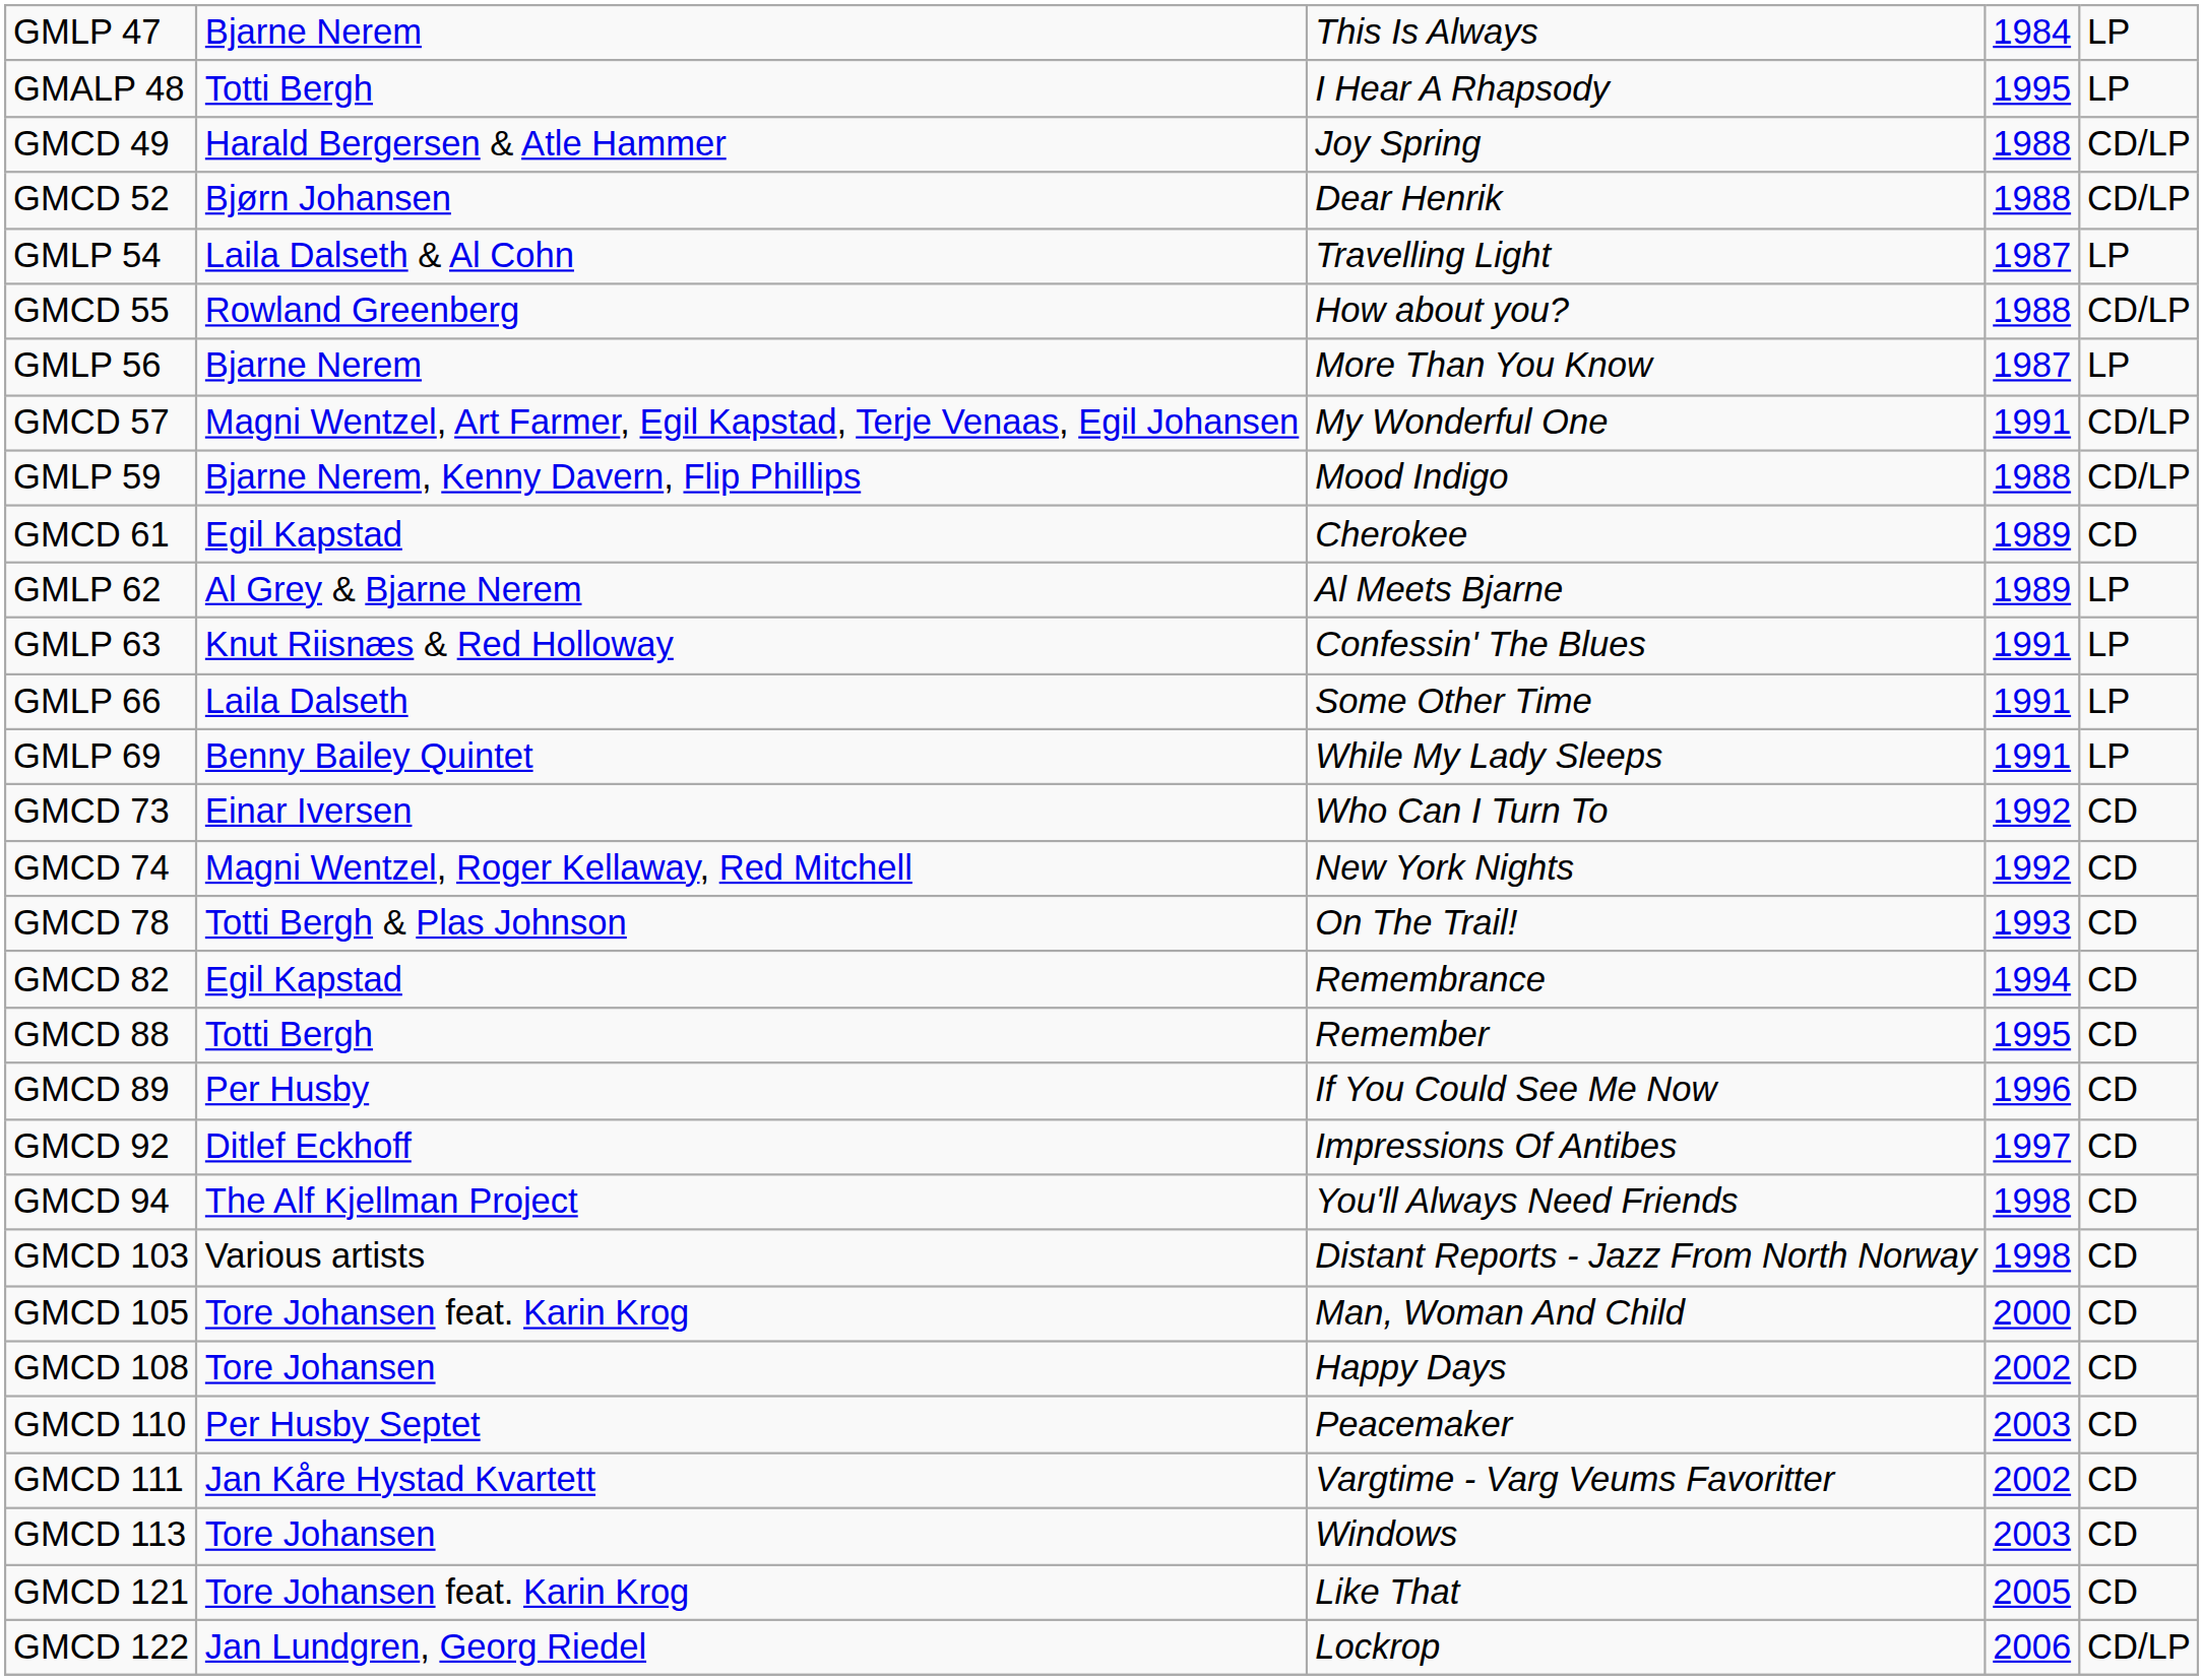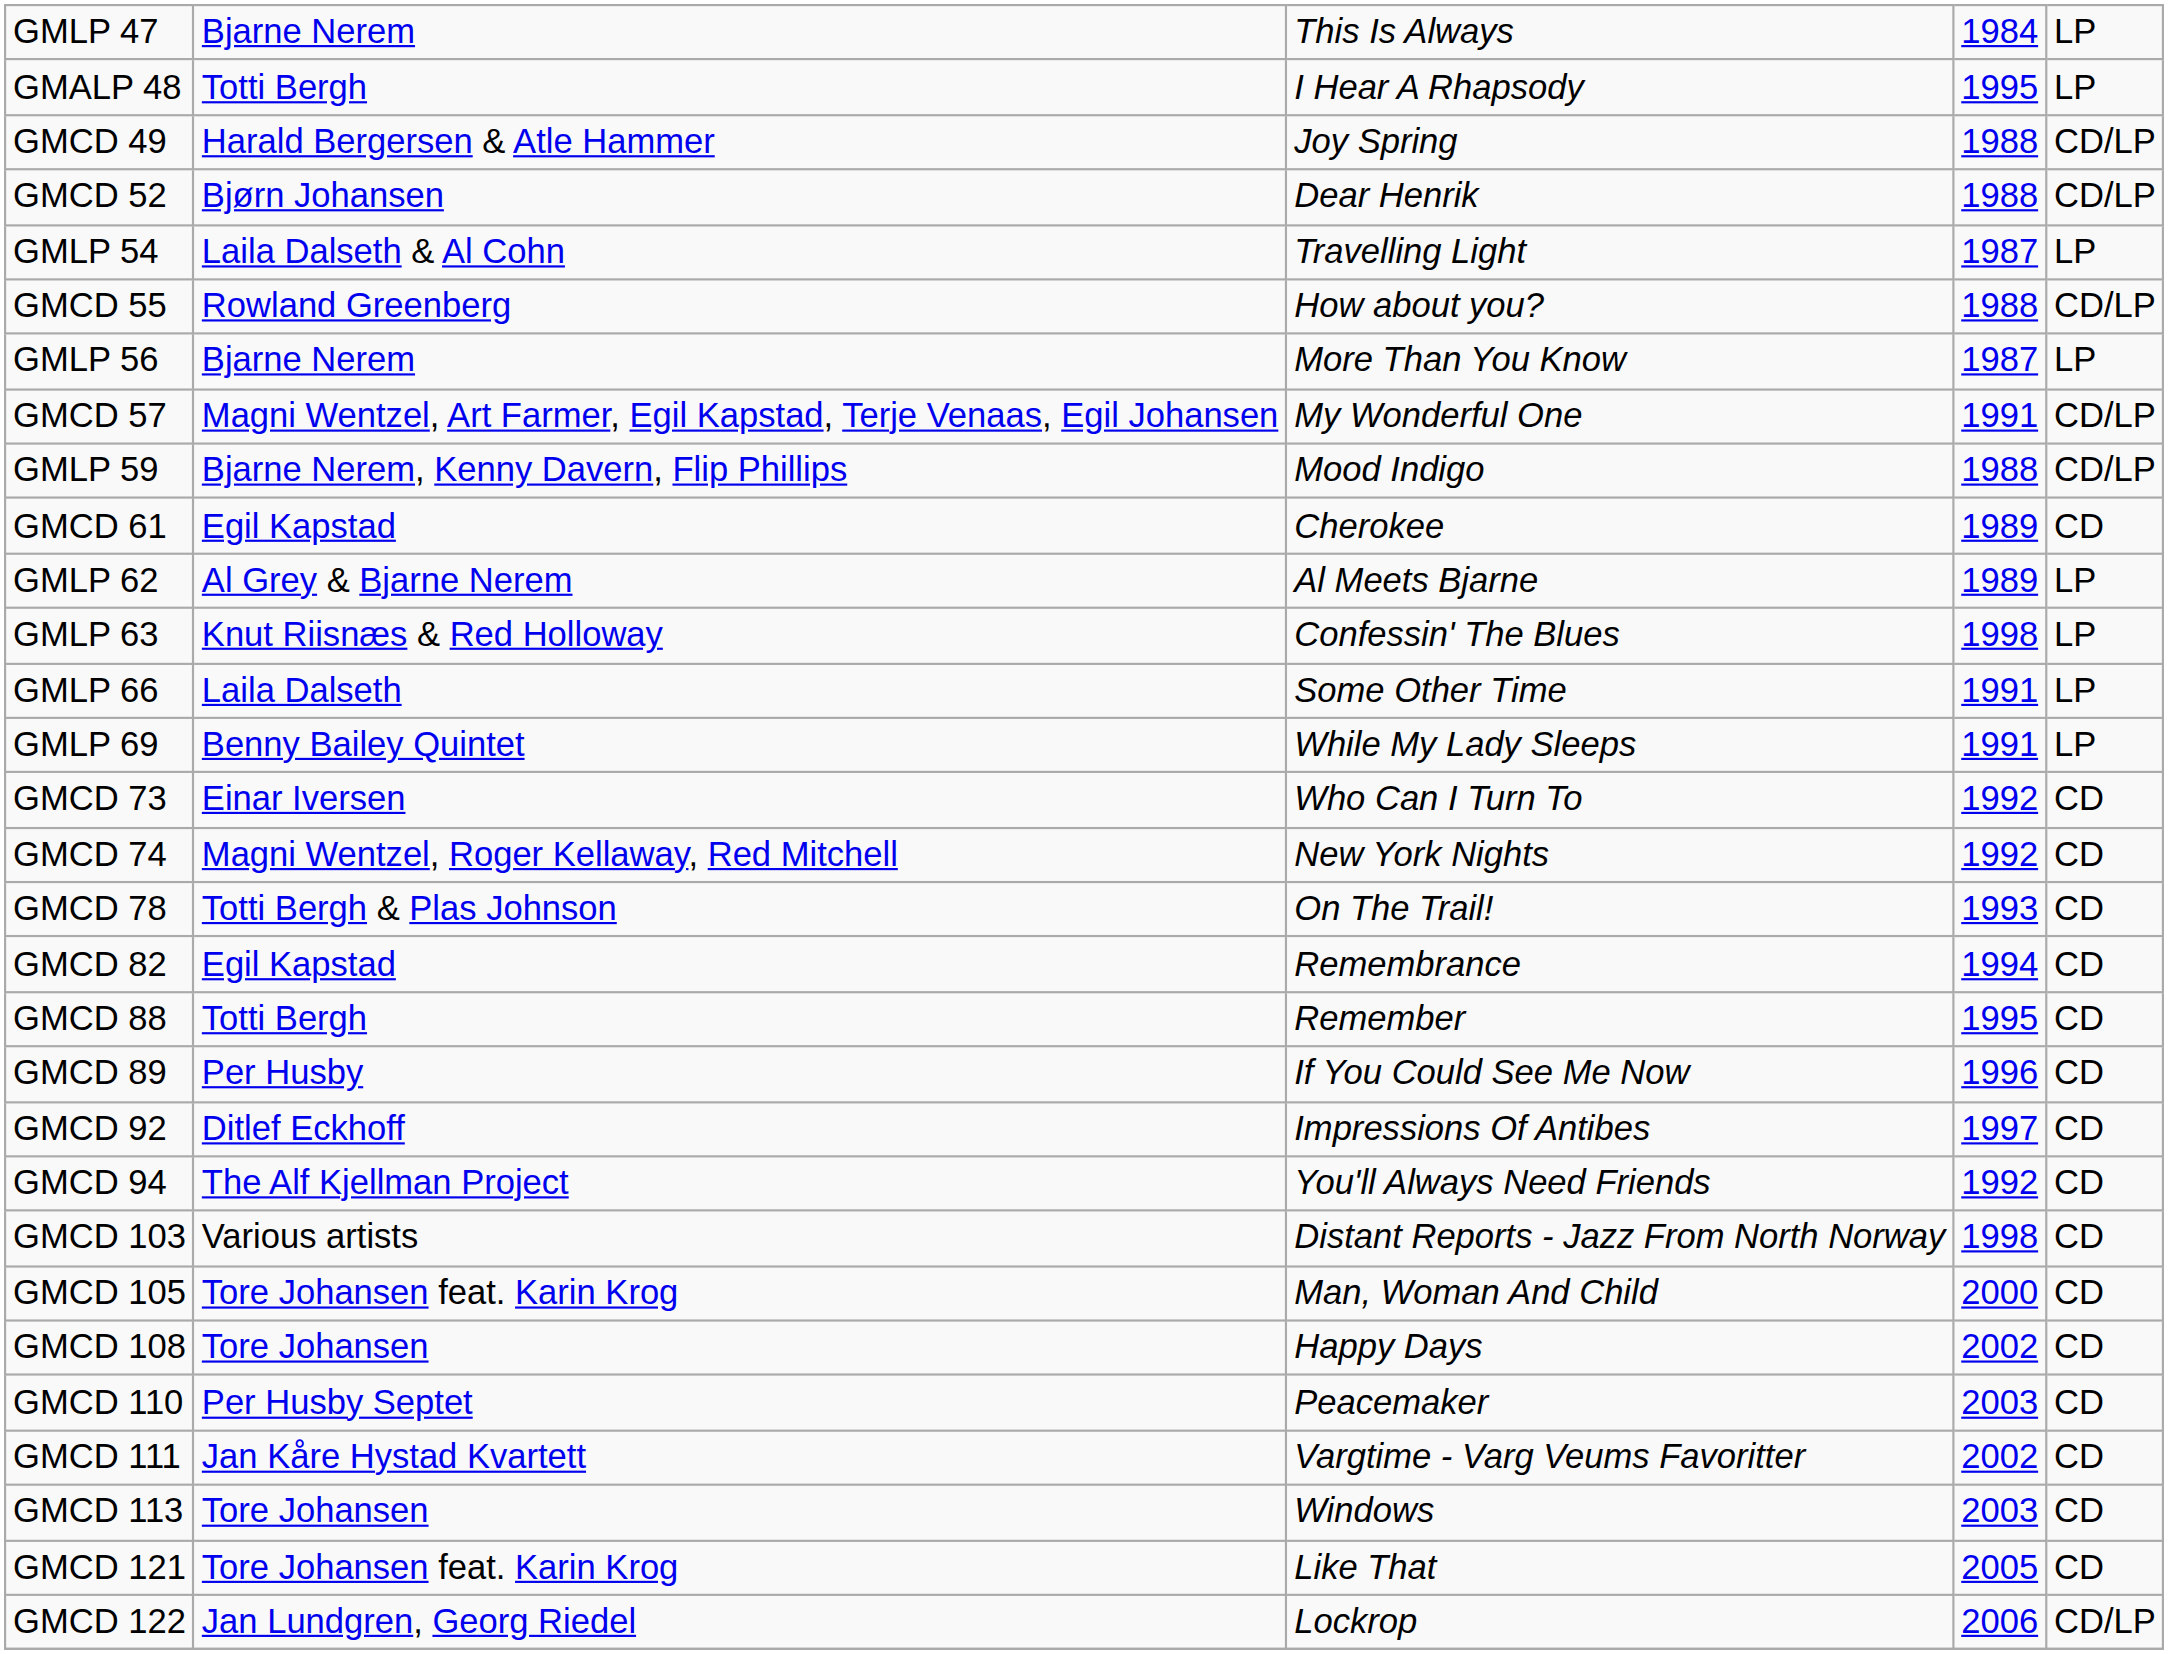GMLP 63 | column 4: 1991 -> 1998
GMCD 94 | column 4: 1998 -> 1992
